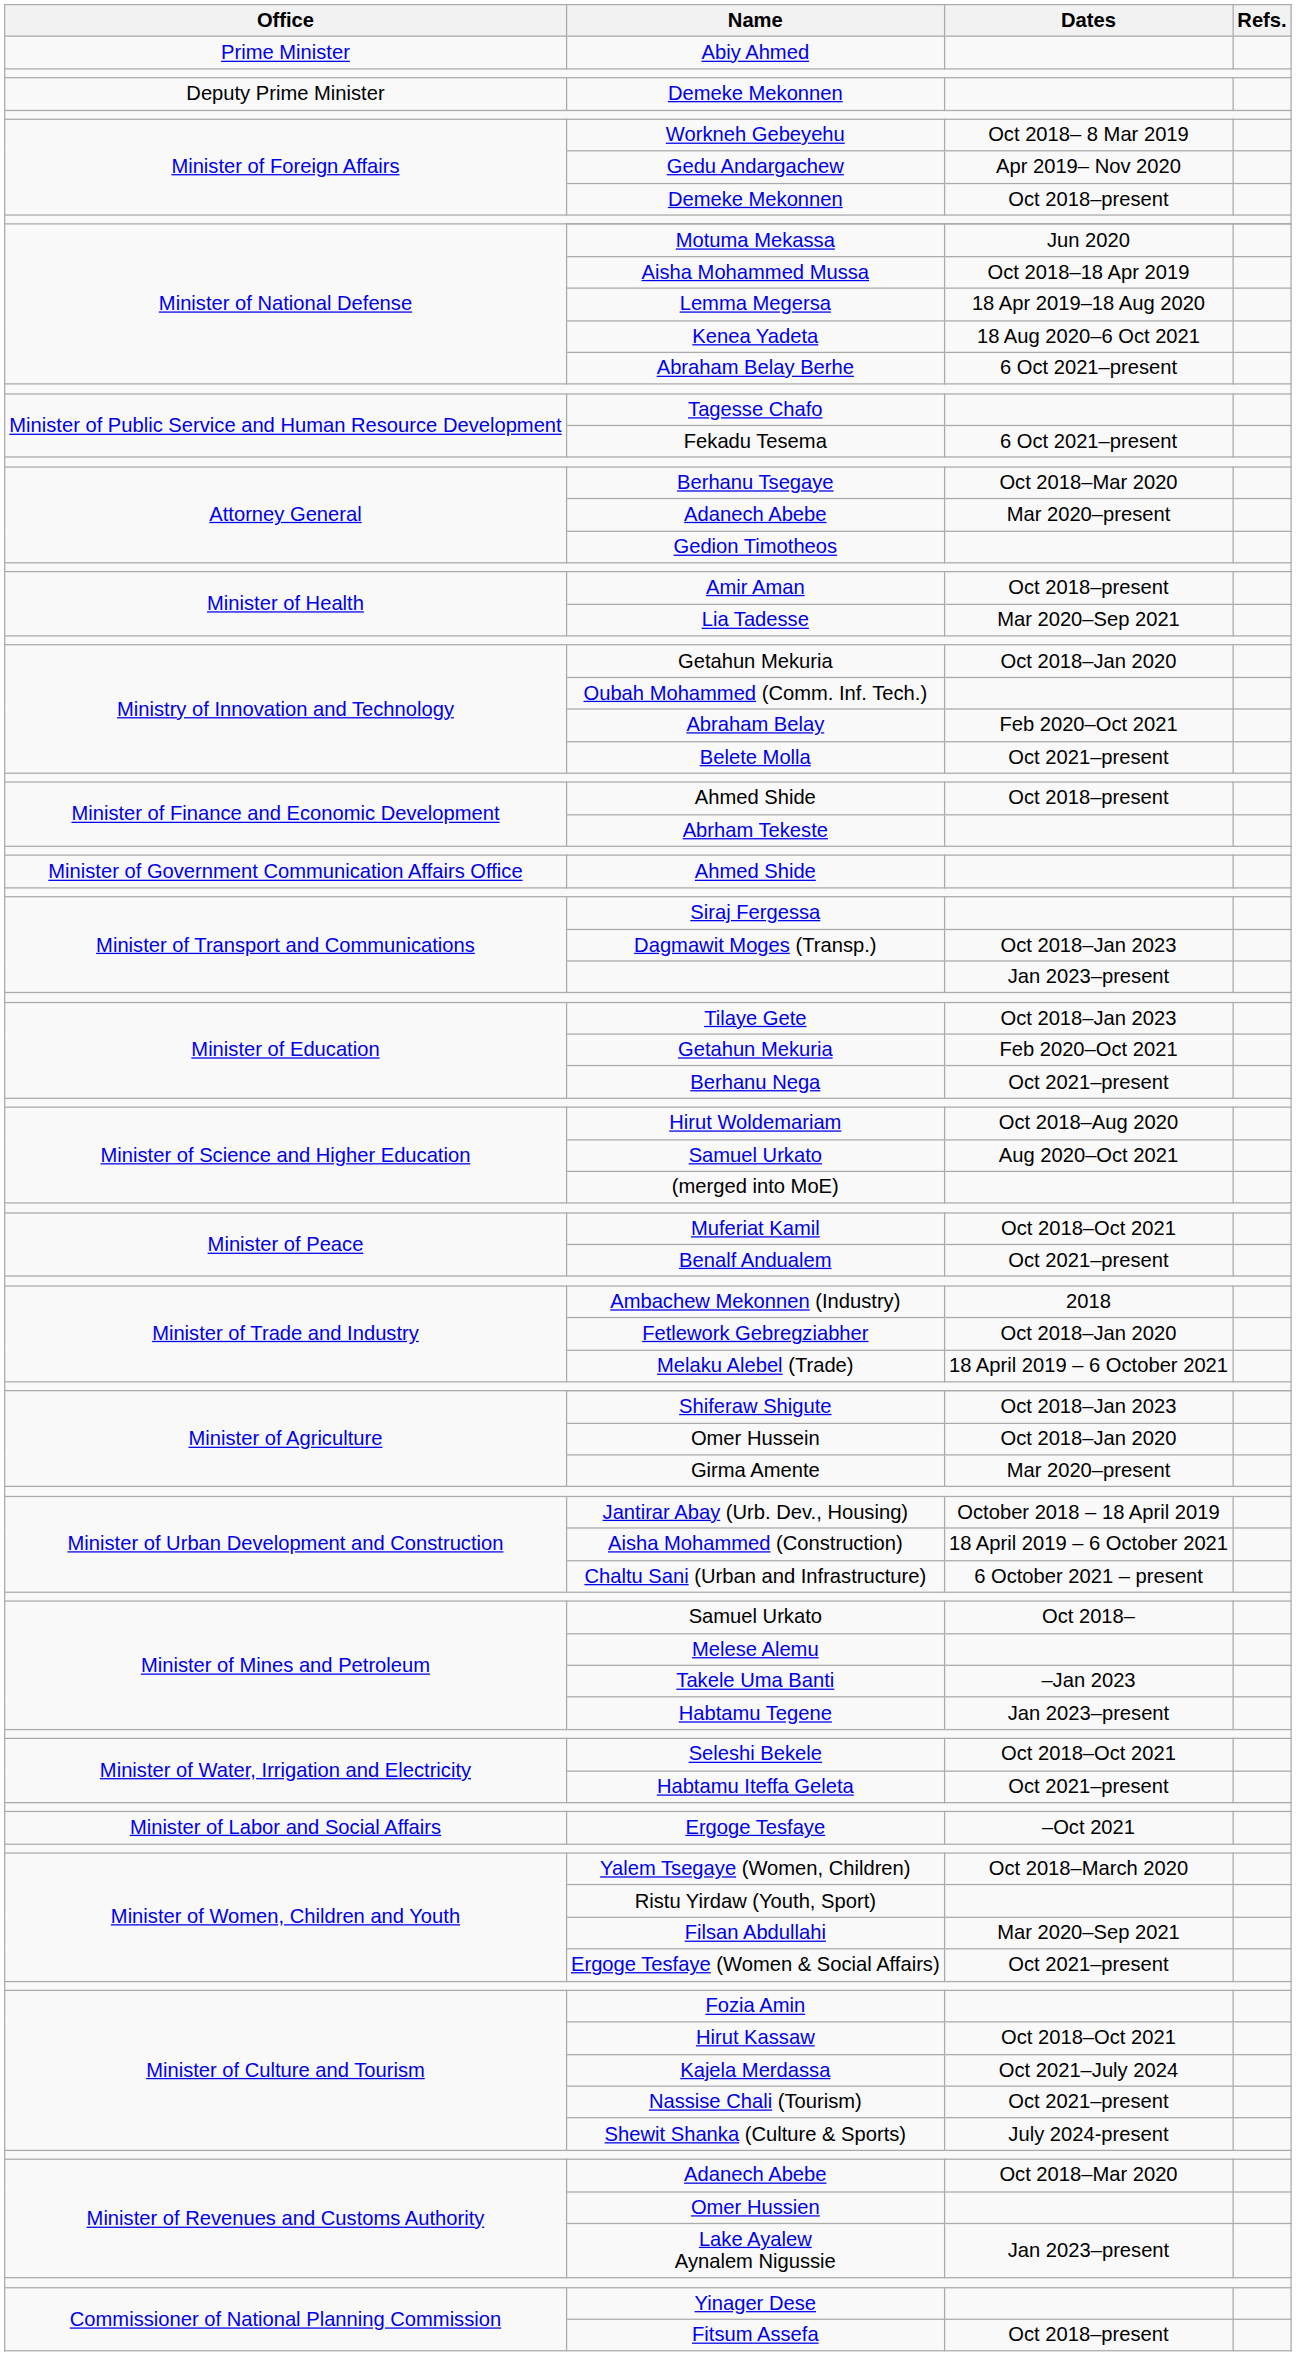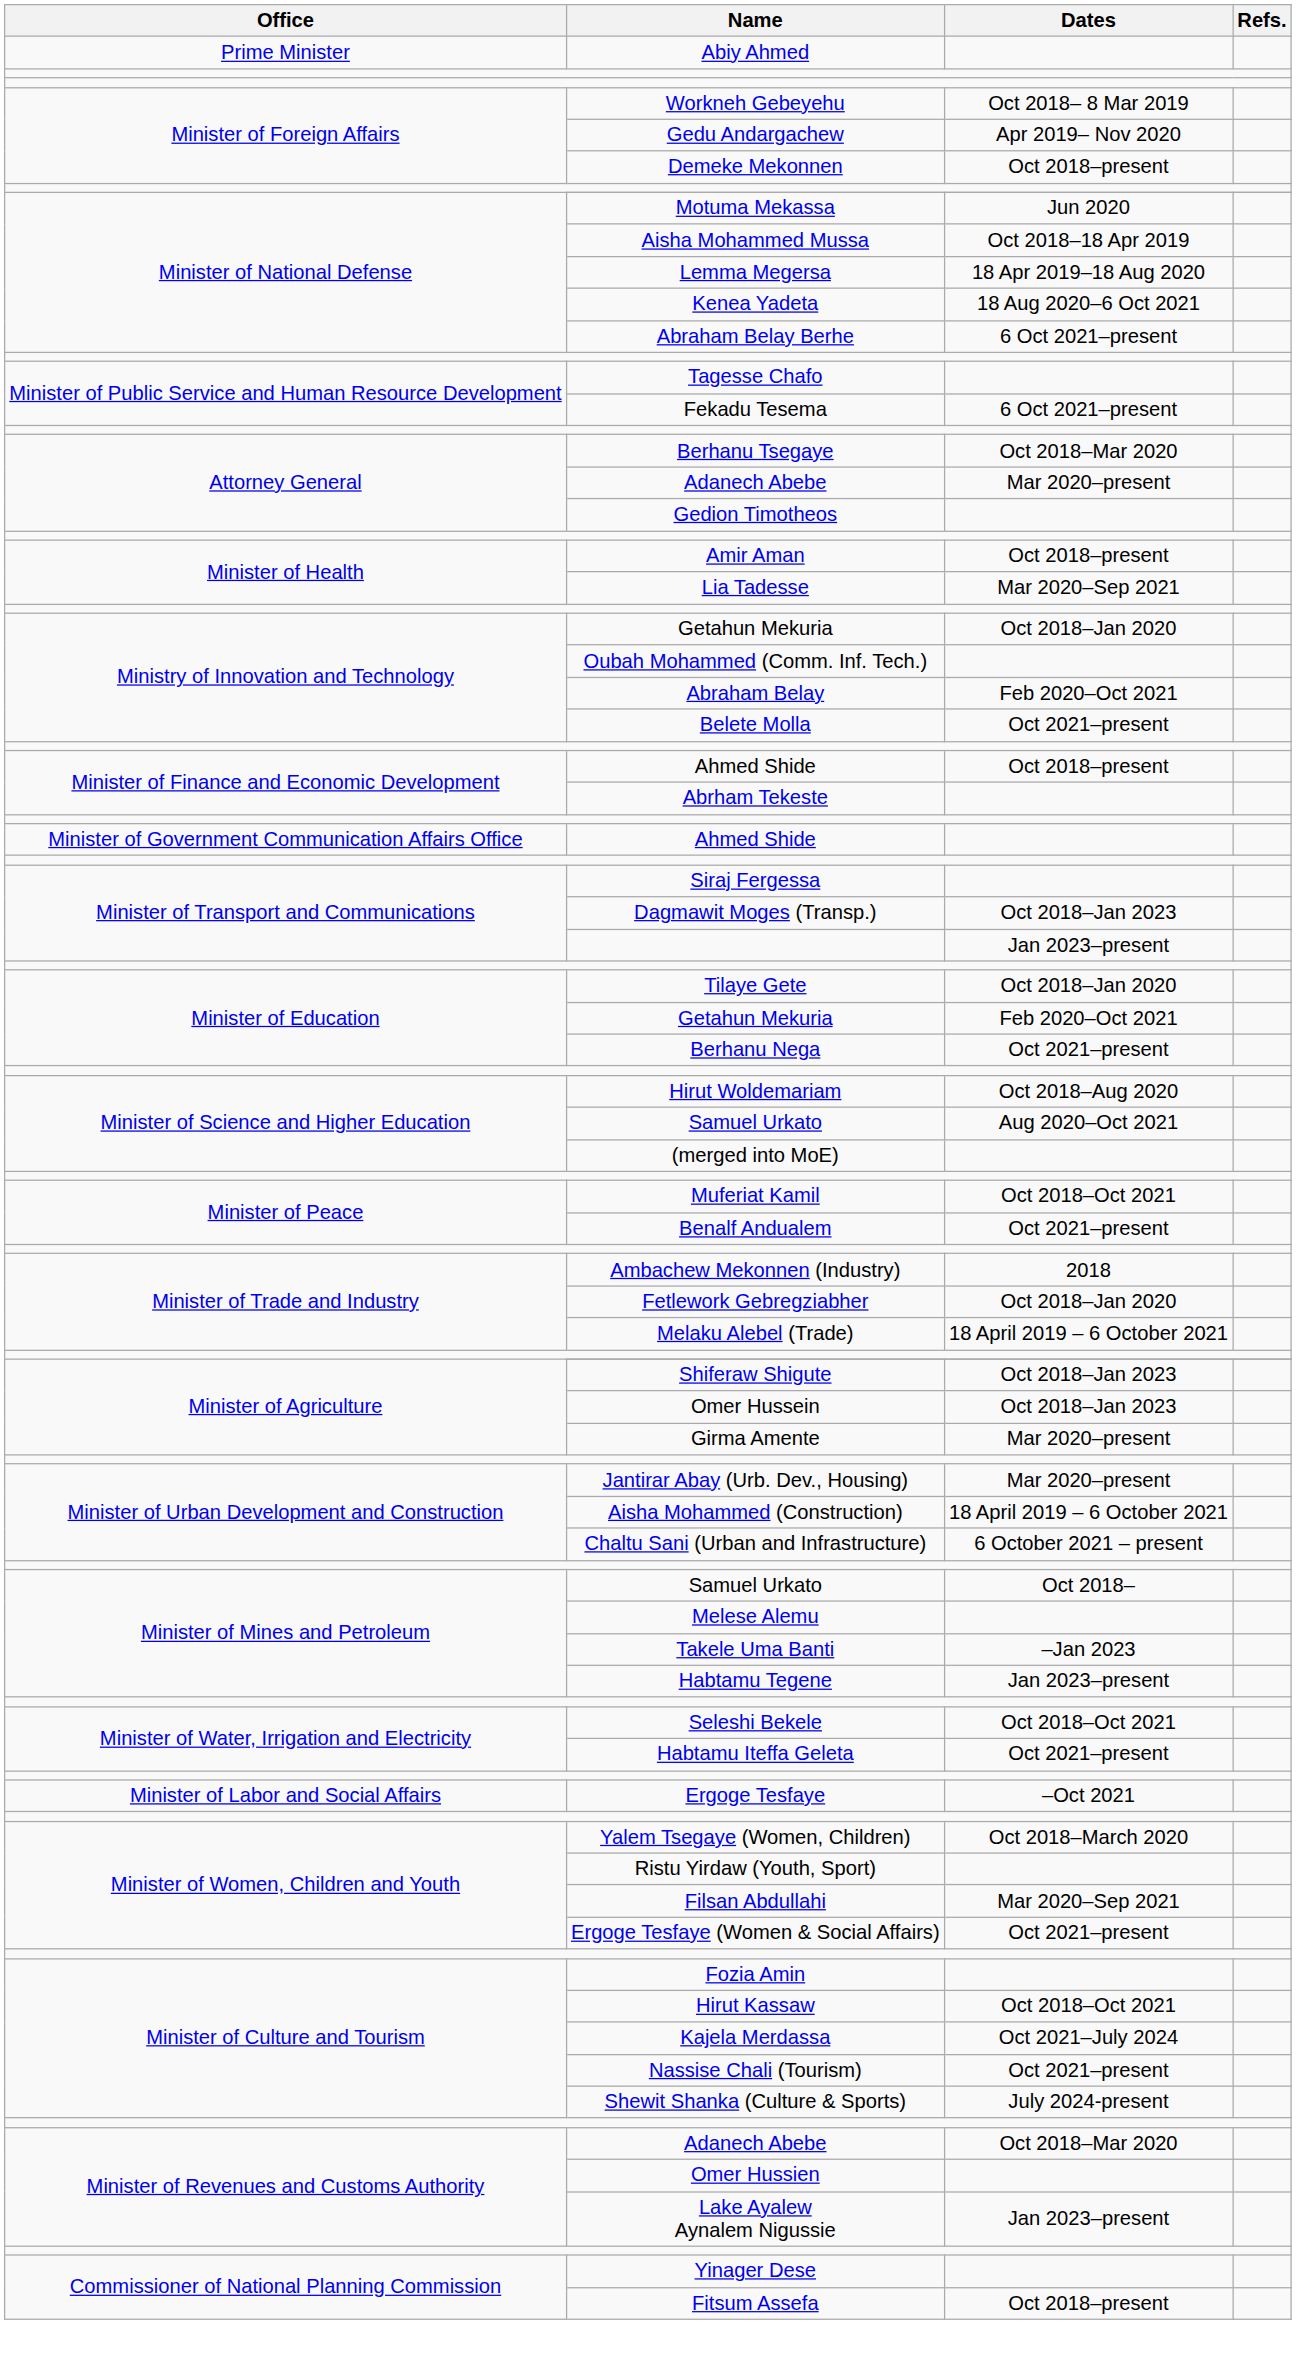- row: Deputy Prime Minister | Demeke Mekonnen
Tilaye Gete | Dates: Oct 2018–Jan 2023 -> Oct 2018–Jan 2020
Omer Hussein | Dates: Oct 2018–Jan 2020 -> Oct 2018–Jan 2023
Jantirar Abay (Urb. Dev., Housing) | Dates: October 2018 – 18 April 2019 -> Mar 2020–present
